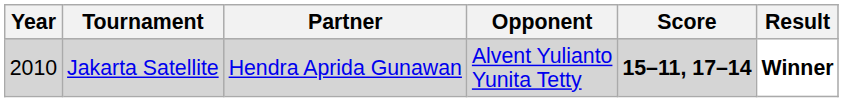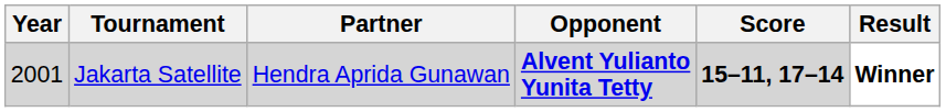Jakarta Satellite | Year: 2010 -> 2001
Jakarta Satellite | Opponent: normal -> bold
